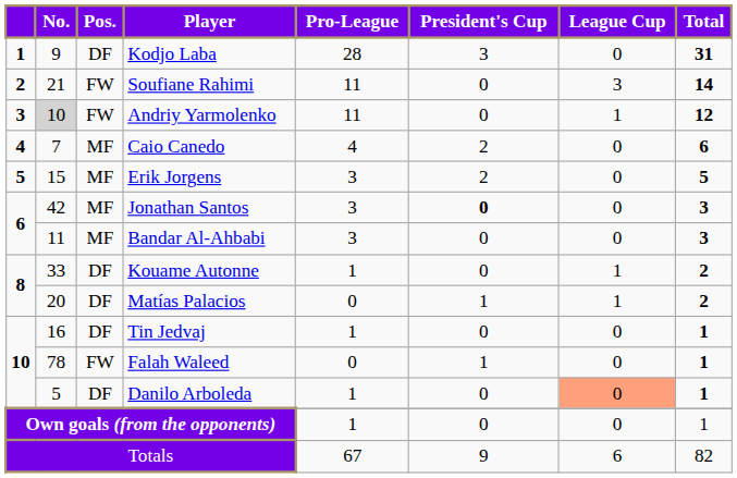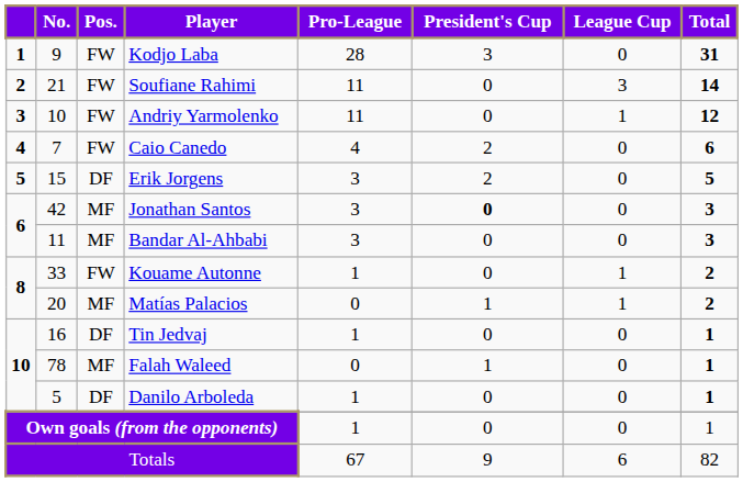Kodjo Laba | Pos.: DF -> FW
Andriy Yarmolenko | No.: lightgrey background -> no background
Caio Canedo | Pos.: MF -> FW
Erik Jorgens | Pos.: MF -> DF
Kouame Autonne | Pos.: DF -> FW
Matías Palacios | Pos.: DF -> MF
Falah Waleed | Pos.: FW -> MF
Danilo Arboleda | League Cup: lightsalmon background -> no background
